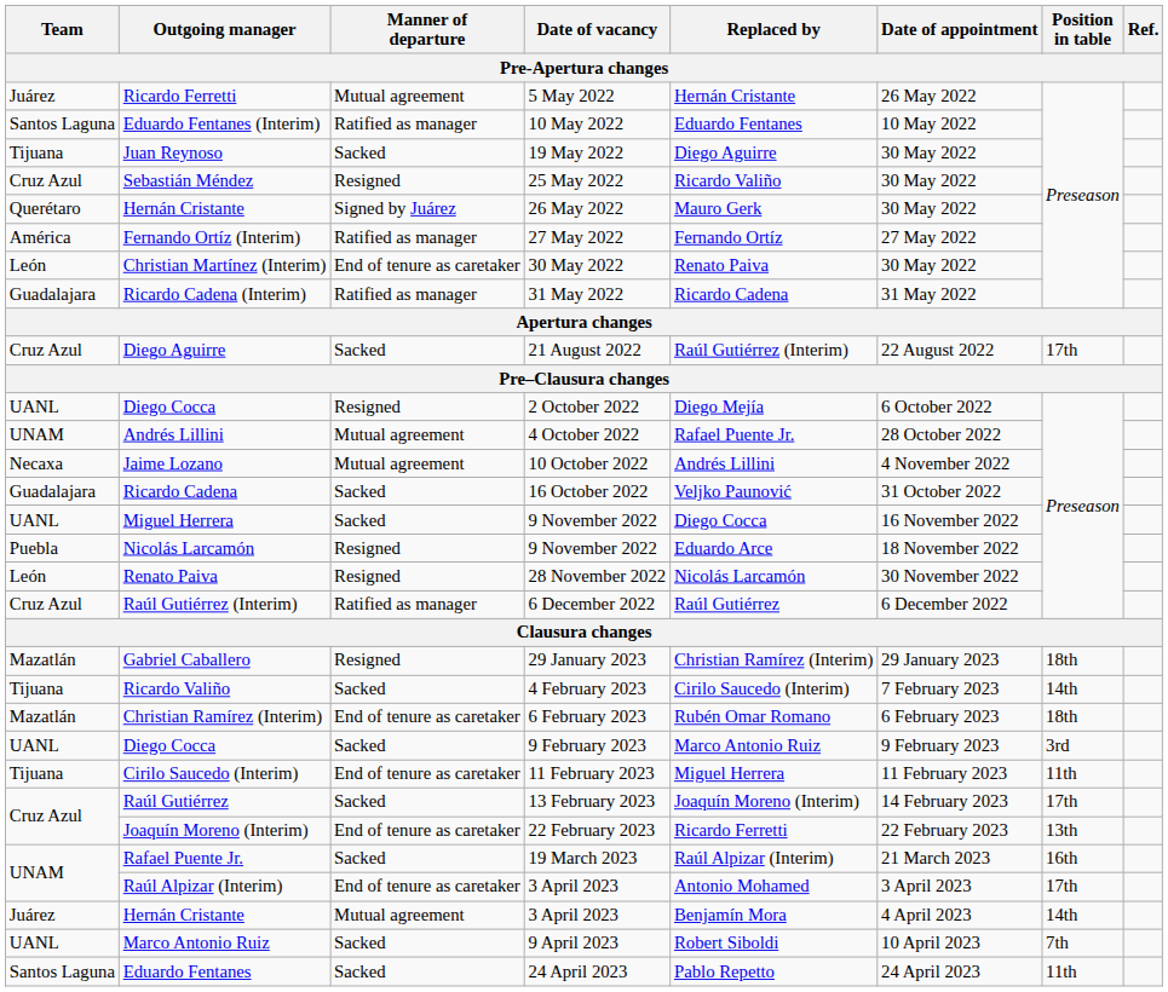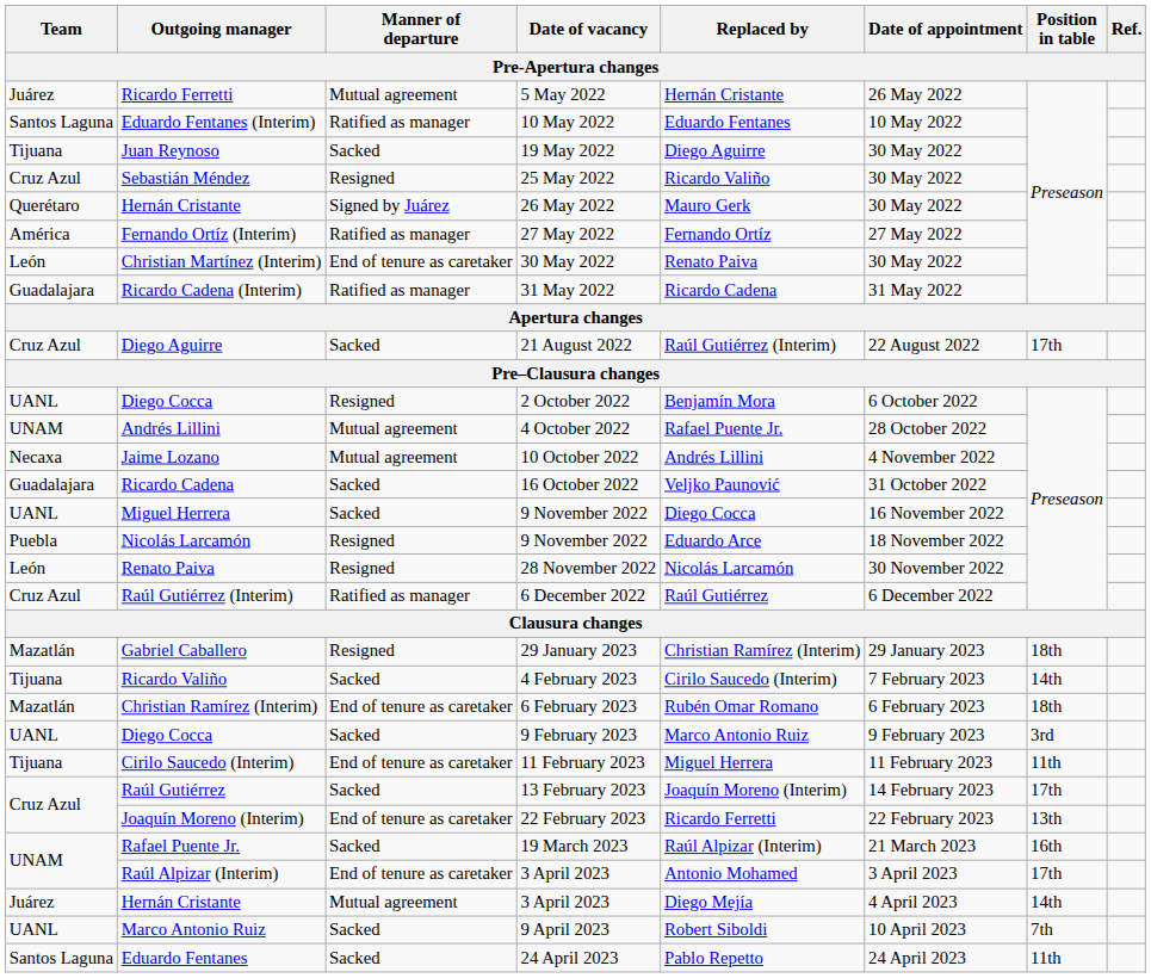Diego Cocca / 2 October 2022 | Replaced by: Diego Mejía -> Benjamín Mora
Hernán Cristante / 3 April 2023 | Replaced by: Benjamín Mora -> Diego Mejía
